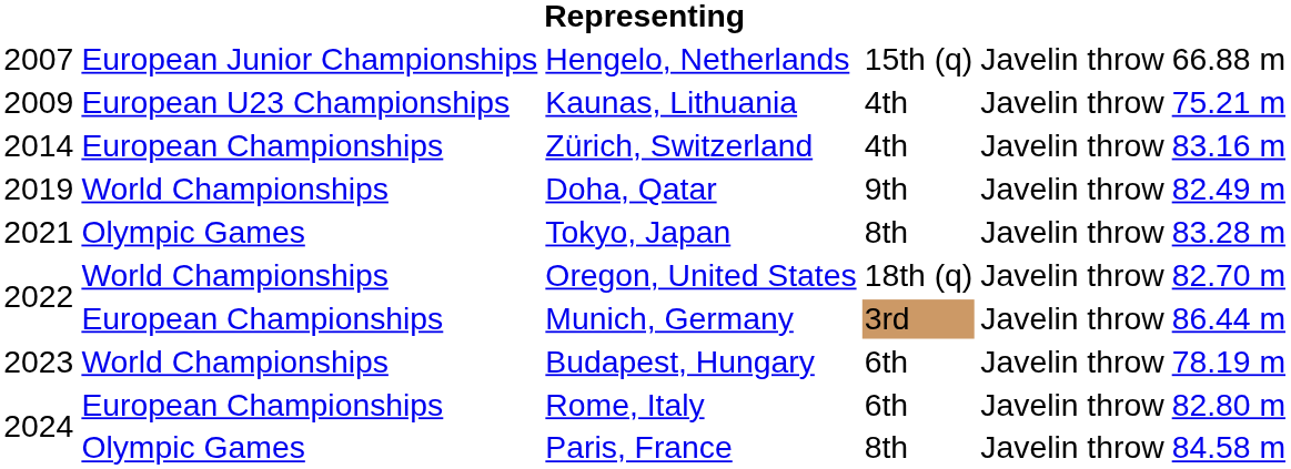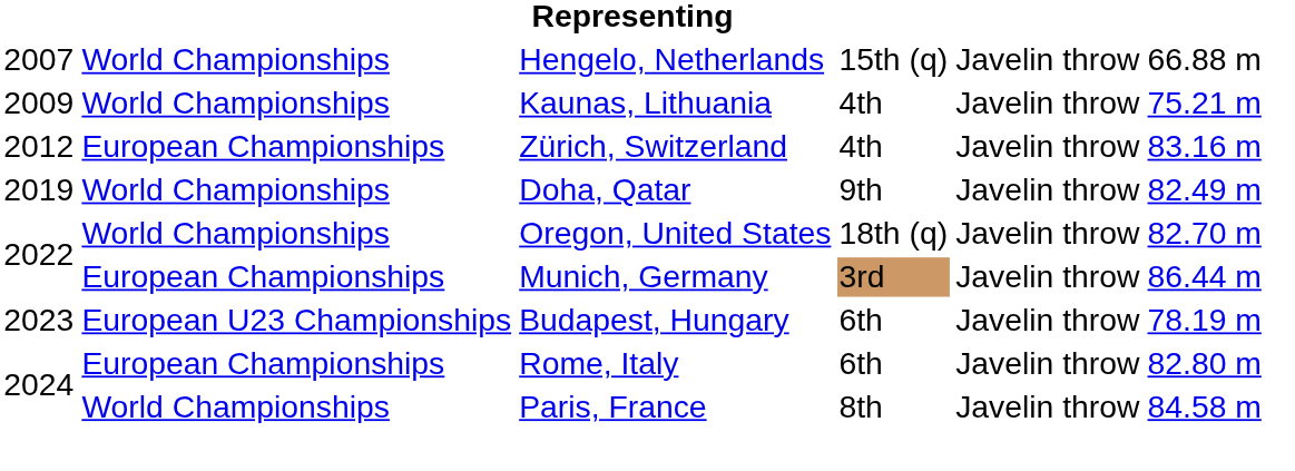Hengelo, Netherlands | column 2: European Junior Championships -> World Championships
Kaunas, Lithuania | column 2: European U23 Championships -> World Championships
Zürich, Switzerland | column 1: 2014 -> 2012
- row: 2021 | Olympic Games | Tokyo, Japan | 8th | Javelin throw | 83.28 m
Budapest, Hungary | column 2: World Championships -> European U23 Championships
Paris, France | column 2: Olympic Games -> World Championships
